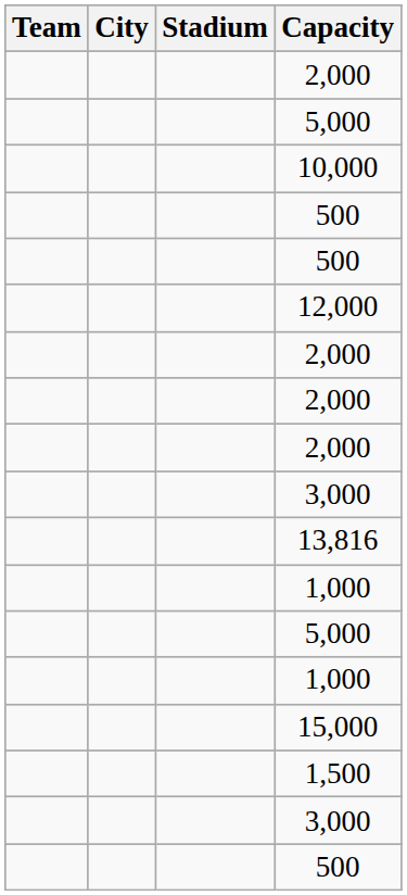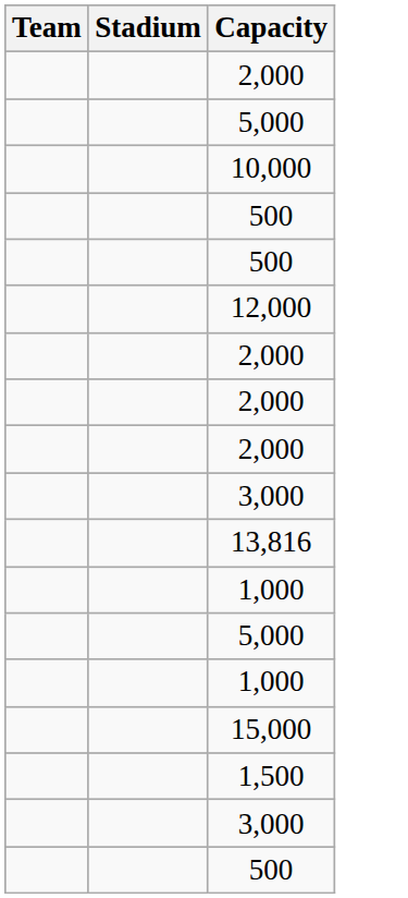- column: City
